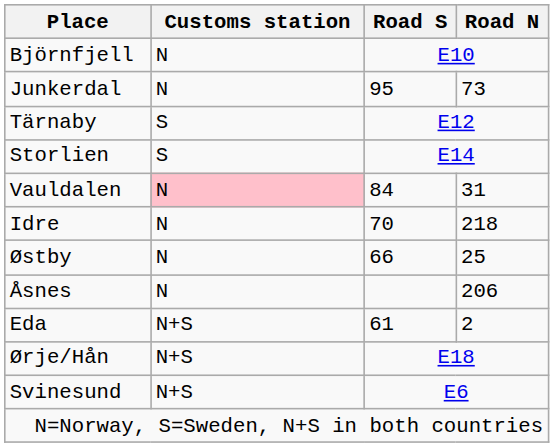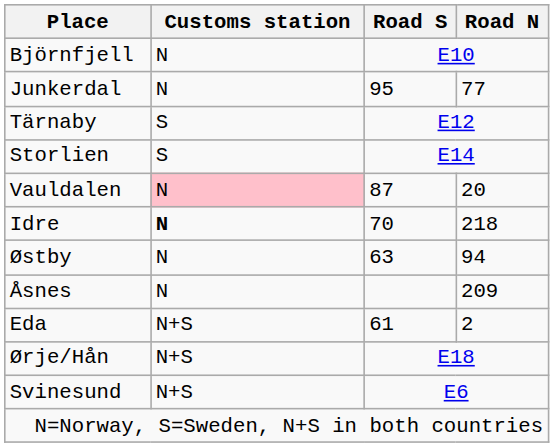Junkerdal | Road N: 73 -> 77
Vauldalen | Road S: 84 -> 87
Vauldalen | Road N: 31 -> 20
Idre | Customs station: normal -> bold
Østby | Road S: 66 -> 63
Østby | Road N: 25 -> 94
Åsnes | Road N: 206 -> 209
